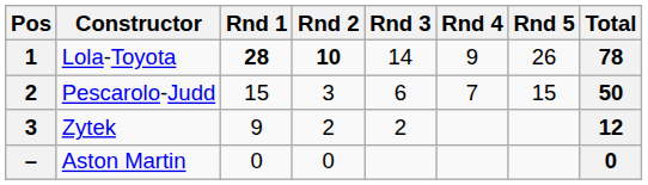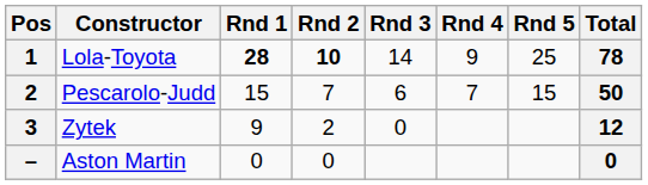Lola-Toyota | Rnd 5: 26 -> 25
Pescarolo-Judd | Rnd 2: 3 -> 7
Zytek | Rnd 3: 2 -> 0
